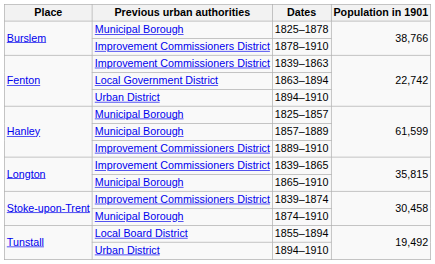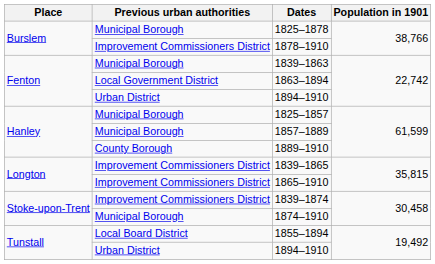1839–1863 | Previous urban authorities: Improvement Commissioners District -> Municipal Borough
1889–1910 | Previous urban authorities: Improvement Commissioners District -> County Borough
1865–1910 | Previous urban authorities: Municipal Borough -> Improvement Commissioners District
